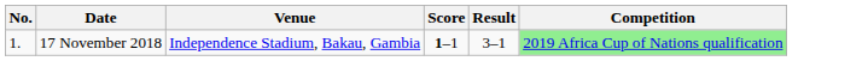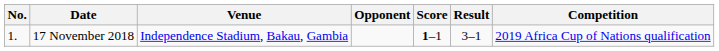+ column: Opponent
17 November 2018 | Competition: lightgreen background -> no background
